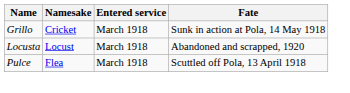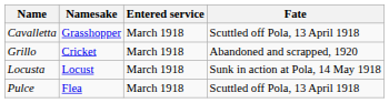+ row: Cavalletta | Grasshopper | March 1918 | Scuttled off Pola, 13 April 1918
Grillo | Fate: Sunk in action at Pola, 14 May 1918 -> Abandoned and scrapped, 1920
Locusta | Fate: Abandoned and scrapped, 1920 -> Sunk in action at Pola, 14 May 1918
